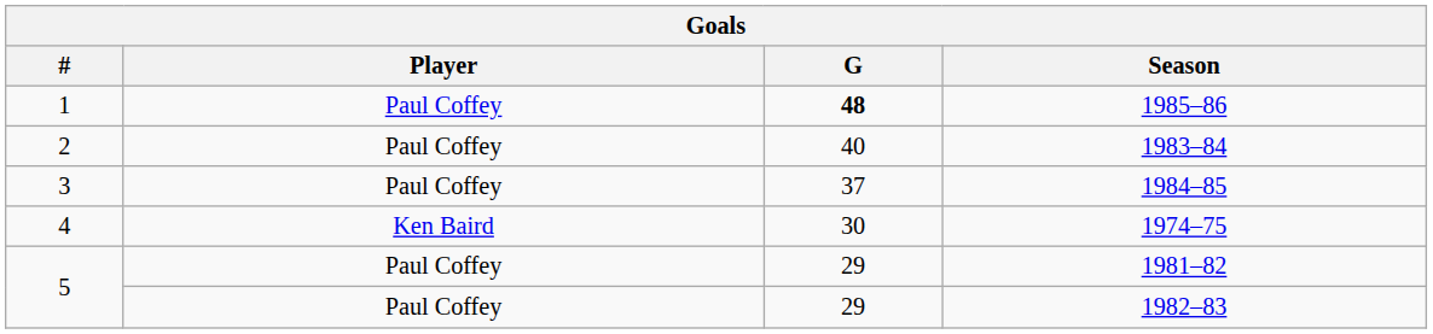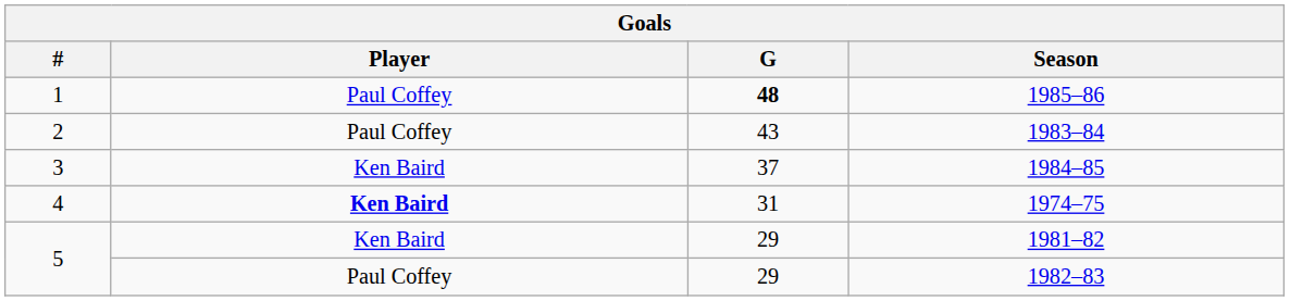1983–84 | G: 40 -> 43
1984–85 | Player: Paul Coffey -> Ken Baird
1974–75 | Player: normal -> bold
1974–75 | G: 30 -> 31
1981–82 | Player: Paul Coffey -> Ken Baird
